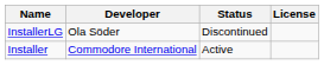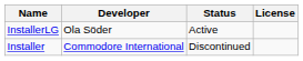InstallerLG | Status: Discontinued -> Active
Installer | Status: Active -> Discontinued
